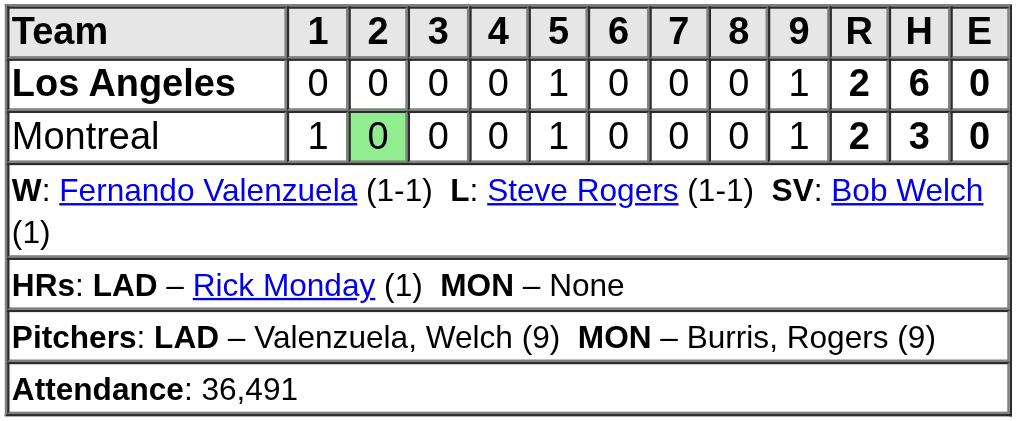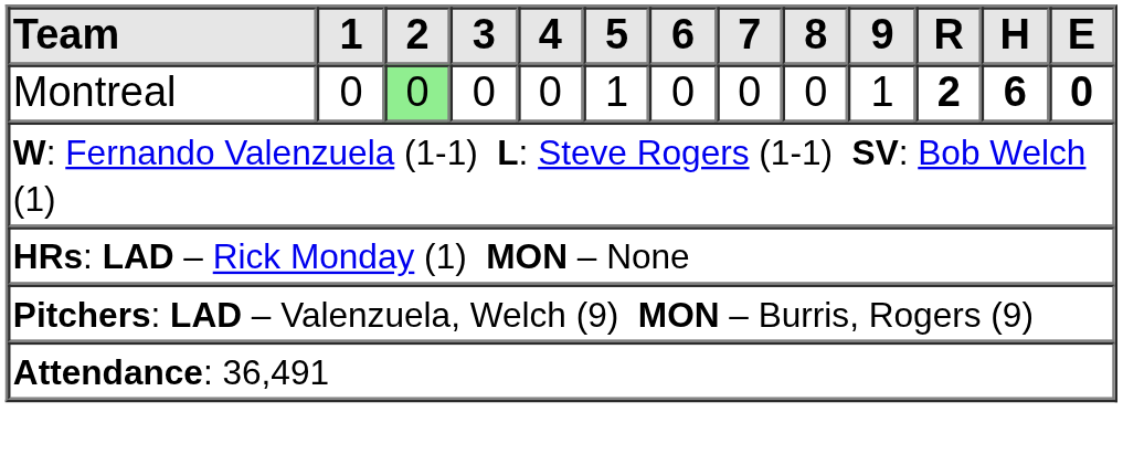- row: Los Angeles | 0 | 0 | 0 | 0 | 1 | 0 | 0 | 0 | 1 | 2 | 6 | 0
Montreal | 1: 1 -> 0
Montreal | H: 3 -> 6
